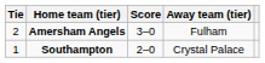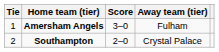Amersham Angels | Tie: 2 -> 1
Southampton | Tie: 1 -> 2
